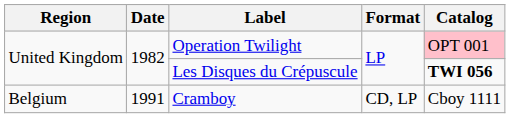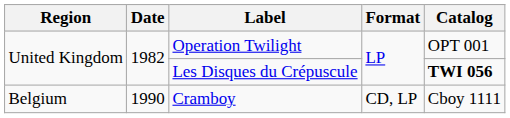Operation Twilight | Catalog: pink background -> no background
Cramboy | Date: 1991 -> 1990
